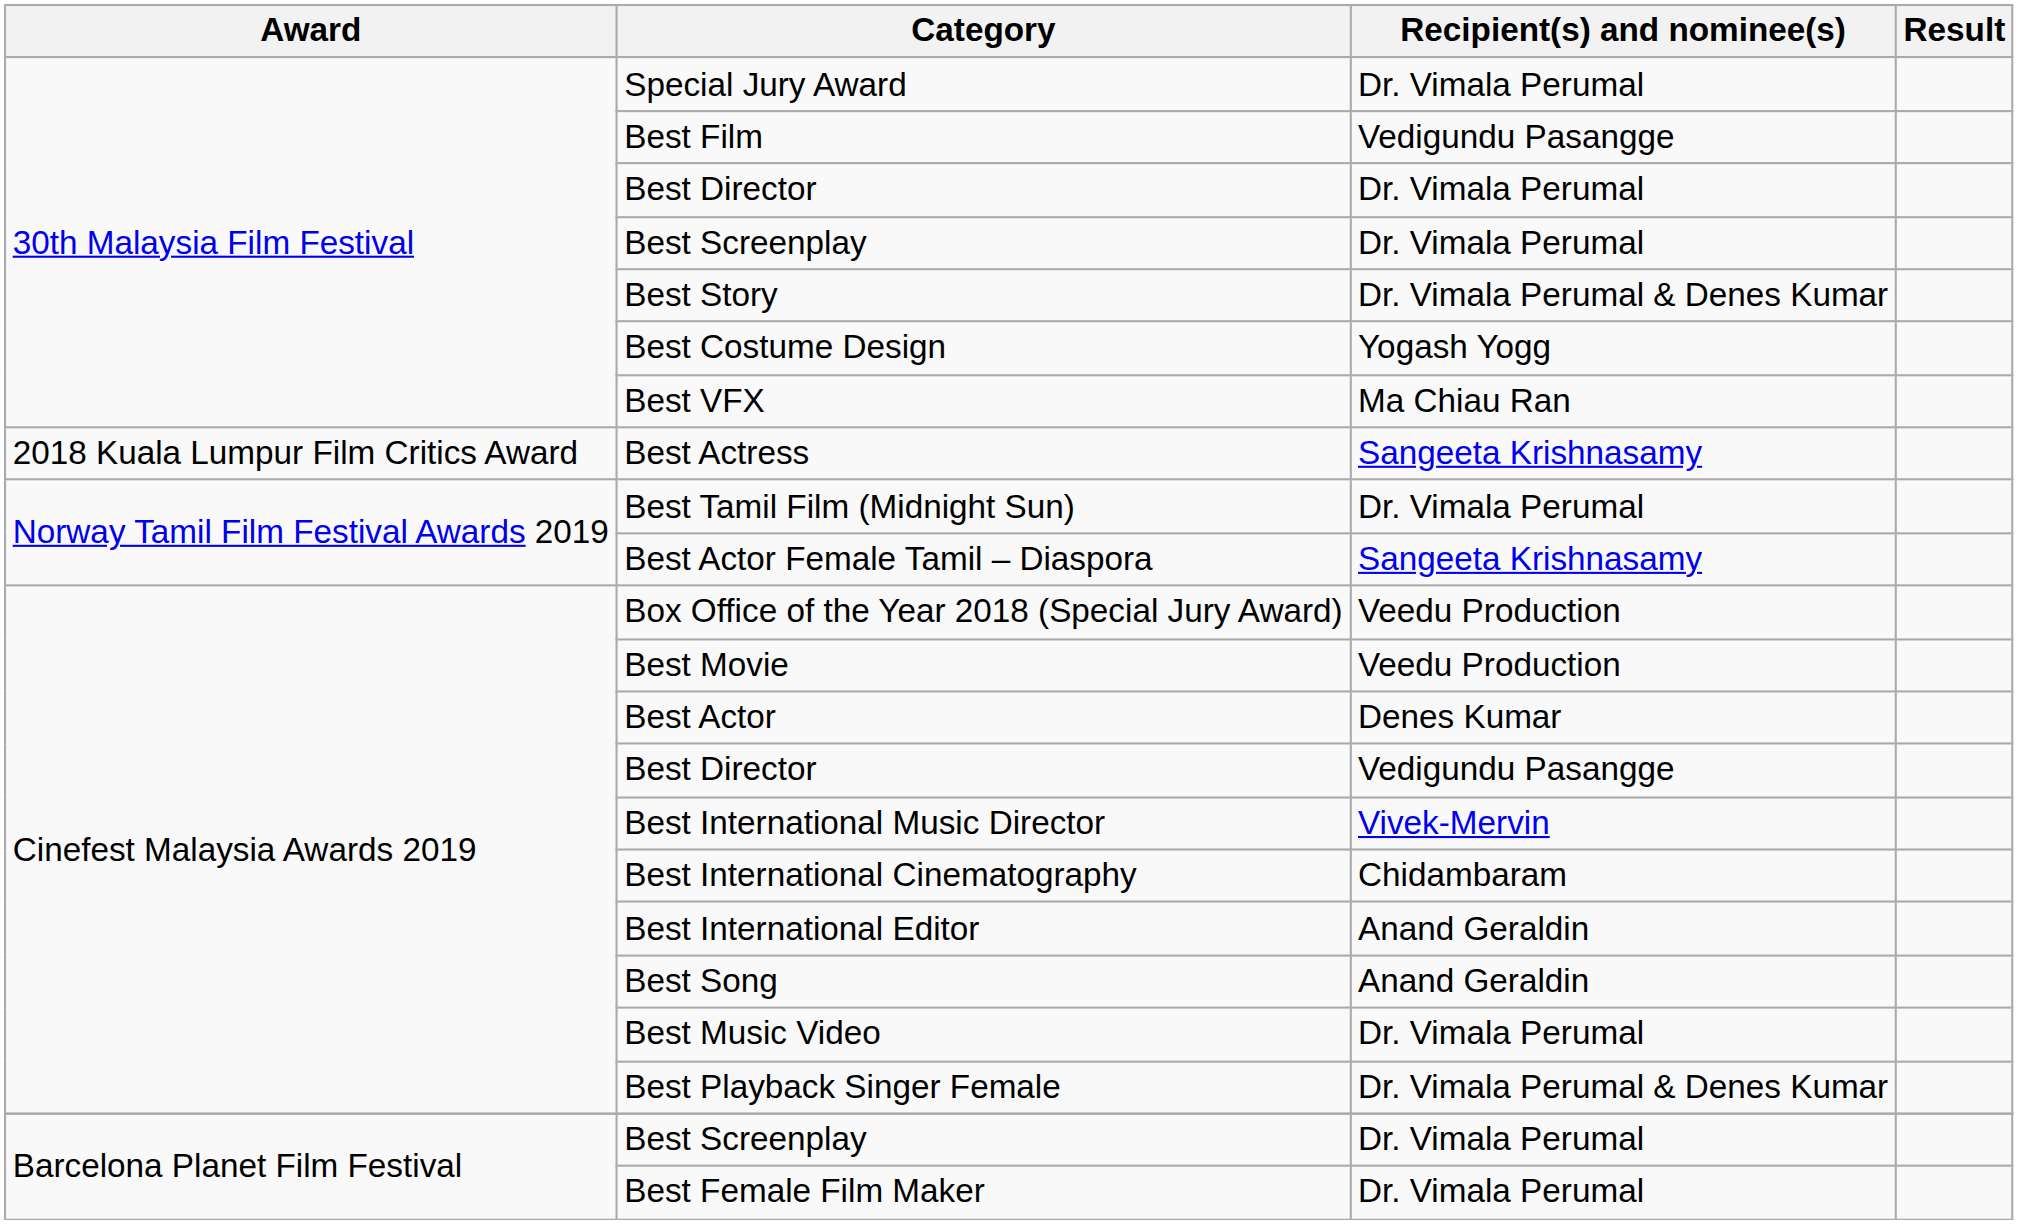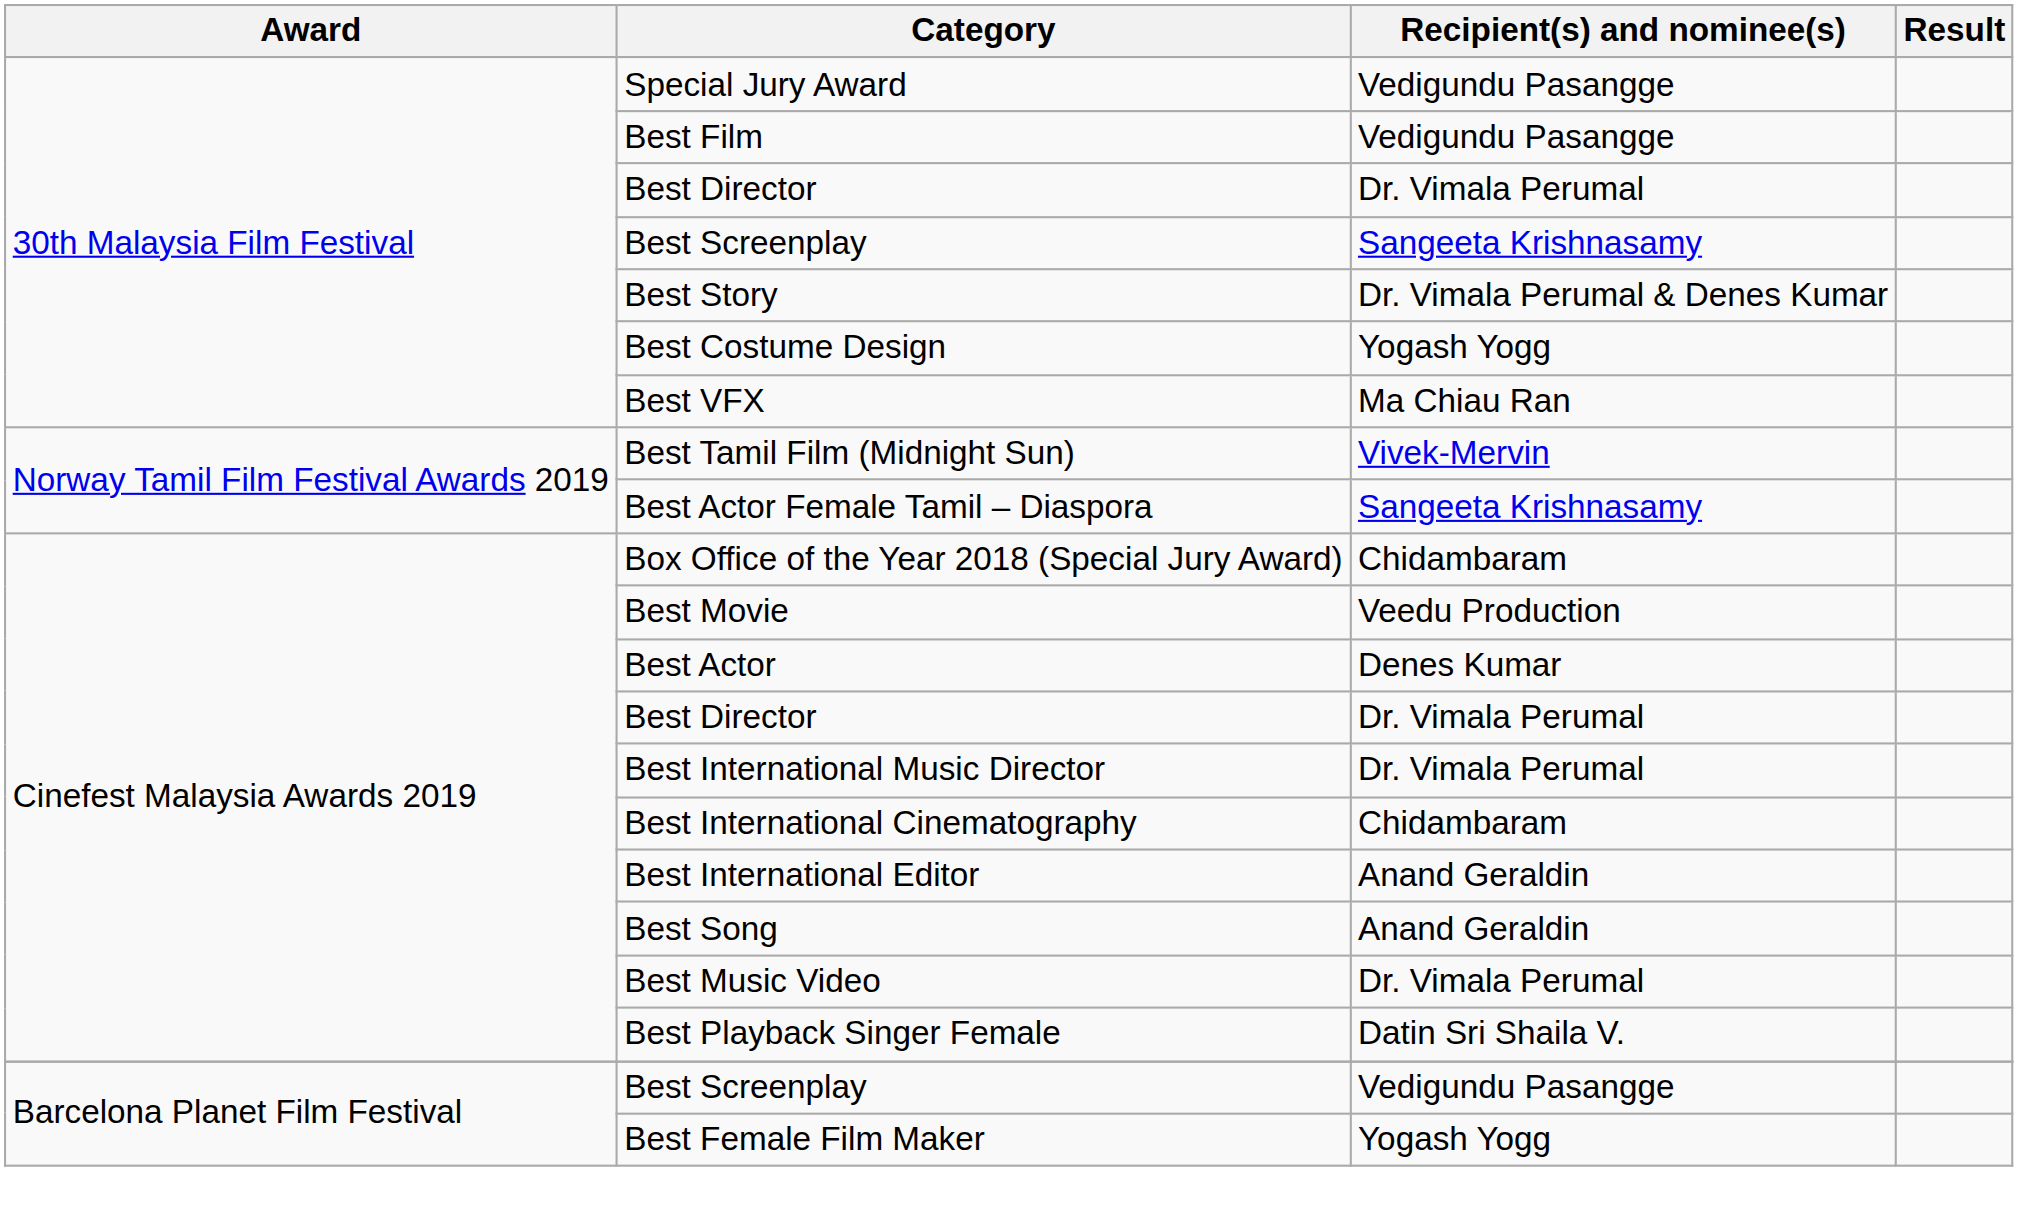Special Jury Award | Recipient(s) and nominee(s): Dr. Vimala Perumal -> Vedigundu Pasangge
30th Malaysia Film Festival / Best Screenplay | Recipient(s) and nominee(s): Dr. Vimala Perumal -> Sangeeta Krishnasamy
- row: 2018 Kuala Lumpur Film Critics Award | Best Actress | Sangeeta Krishnasamy
Best Tamil Film (Midnight Sun) | Recipient(s) and nominee(s): Dr. Vimala Perumal -> Vivek-Mervin
Box Office of the Year 2018 (Special Jury Award) | Recipient(s) and nominee(s): Veedu Production -> Chidambaram
Cinefest Malaysia Awards 2019 / Best Director | Recipient(s) and nominee(s): Vedigundu Pasangge -> Dr. Vimala Perumal
Best International Music Director | Recipient(s) and nominee(s): Vivek-Mervin -> Dr. Vimala Perumal
Best Playback Singer Female | Recipient(s) and nominee(s): Dr. Vimala Perumal & Denes Kumar -> Datin Sri Shaila V.
Barcelona Planet Film Festival / Best Screenplay | Recipient(s) and nominee(s): Dr. Vimala Perumal -> Vedigundu Pasangge
Best Female Film Maker | Recipient(s) and nominee(s): Dr. Vimala Perumal -> Yogash Yogg
